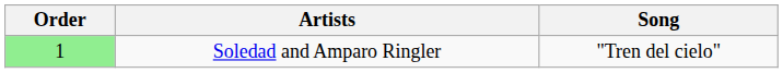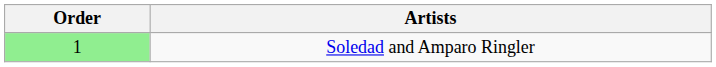- column: Song | "Tren del cielo"
